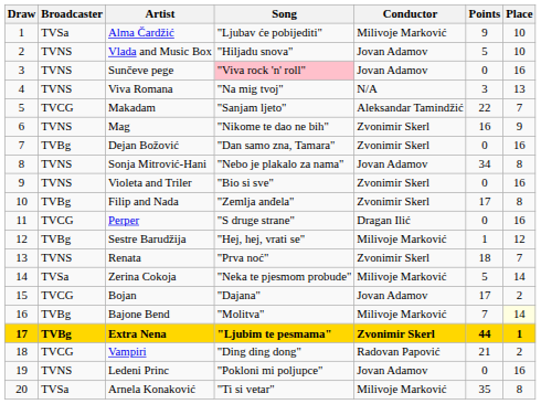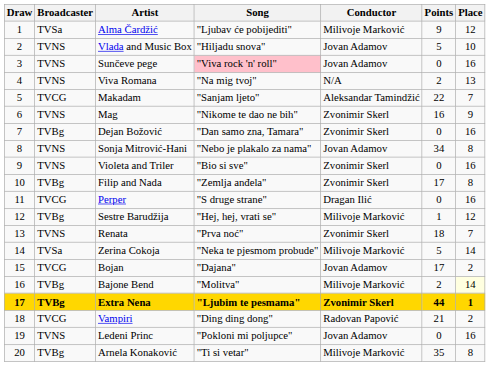Alma Čardžić | Place: 10 -> 12
Viva Romana | Points: 3 -> 2
Bajone Bend | Points: 7 -> 2
Arnela Konaković | Broadcaster: TVSa -> TVBg
